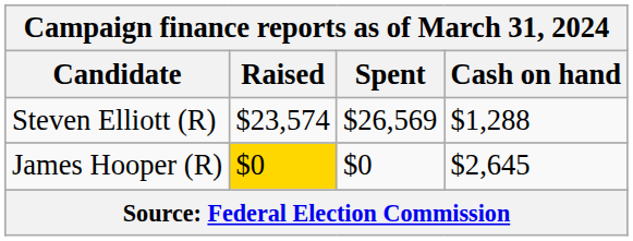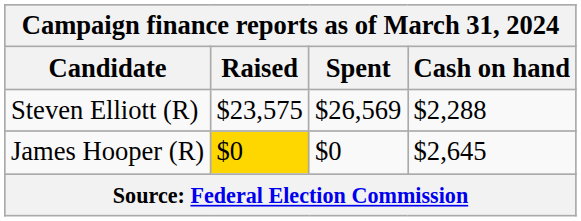Steven Elliott (R) | Raised: $23,574 -> $23,575
Steven Elliott (R) | Cash on hand: $1,288 -> $2,288
